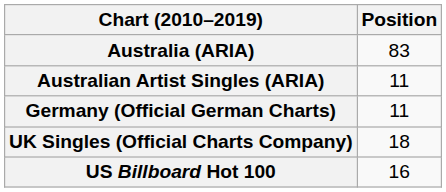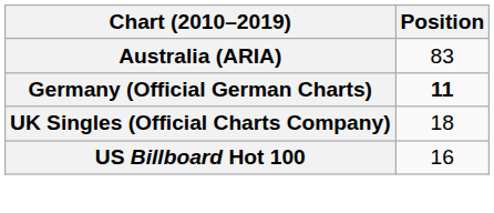- row: Australian Artist Singles (ARIA) | 11
Germany (Official German Charts) | Position: normal -> bold
